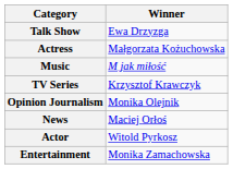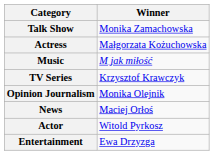Talk Show | Winner: Ewa Drzyzga -> Monika Zamachowska
Entertainment | Winner: Monika Zamachowska -> Ewa Drzyzga
